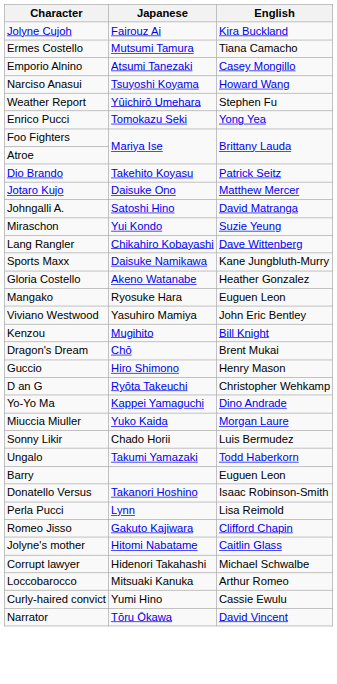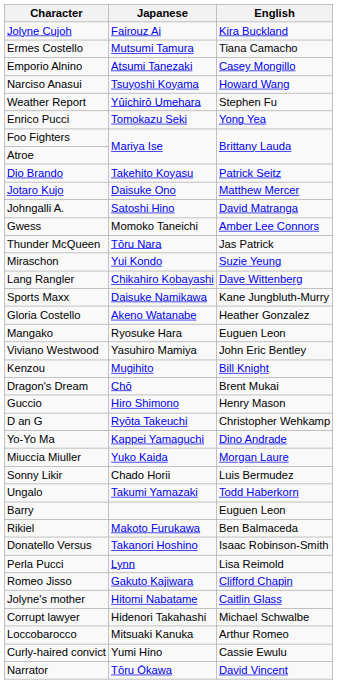+ row: Gwess | Momoko Taneichi | Amber Lee Connors
+ row: Thunder McQueen | Tōru Nara | Jas Patrick
+ row: Rikiel | Makoto Furukawa | Ben Balmaceda
